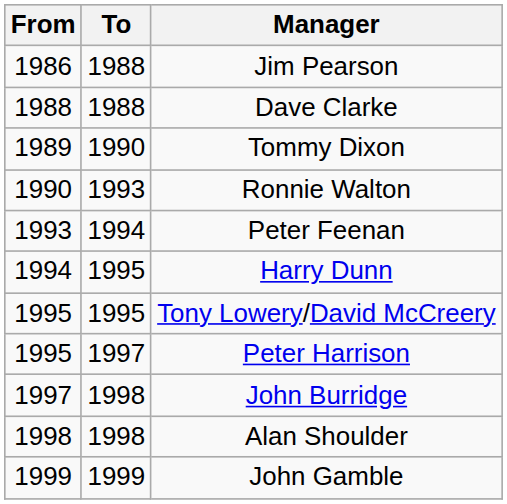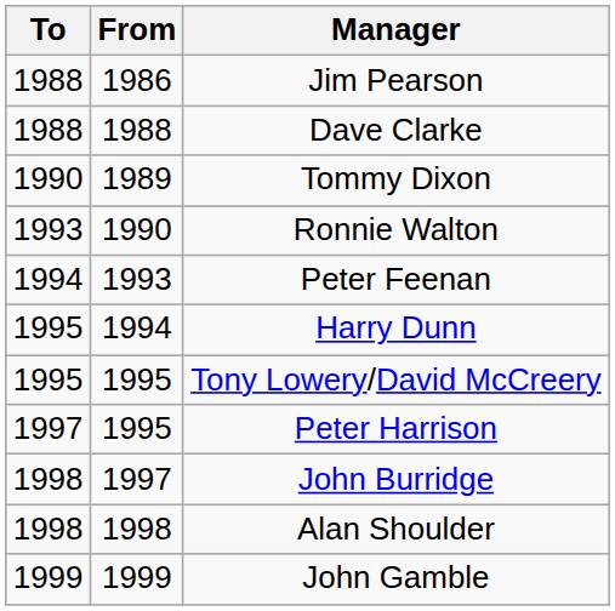columns swapped: From <-> To
